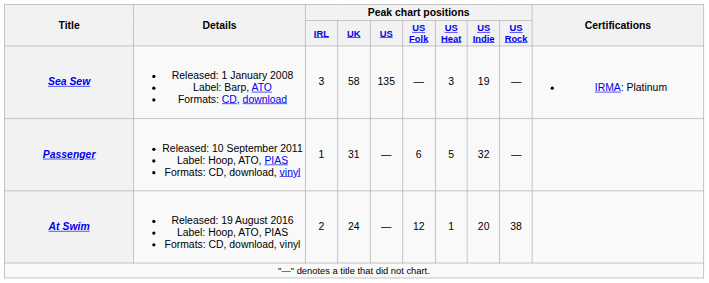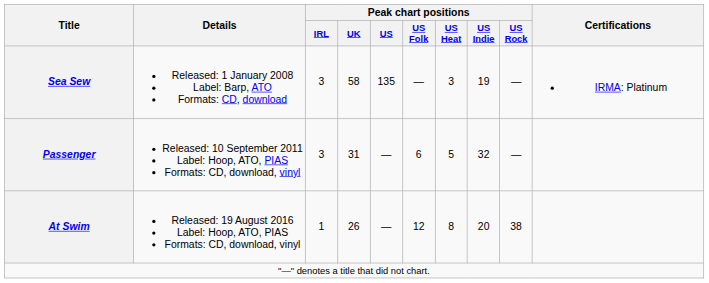Passenger | Peak chart positions / IRL: 1 -> 3
At Swim | Peak chart positions / IRL: 2 -> 1
At Swim | Peak chart positions / UK: 24 -> 26
At Swim | Peak chart positions / US Heat: 1 -> 8
